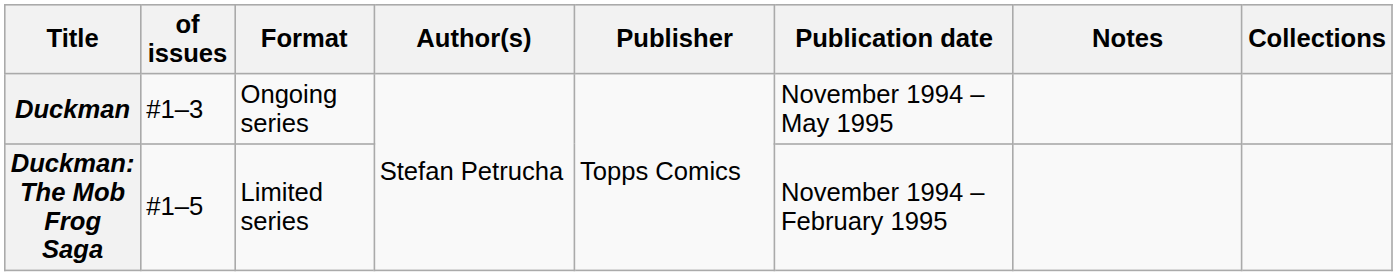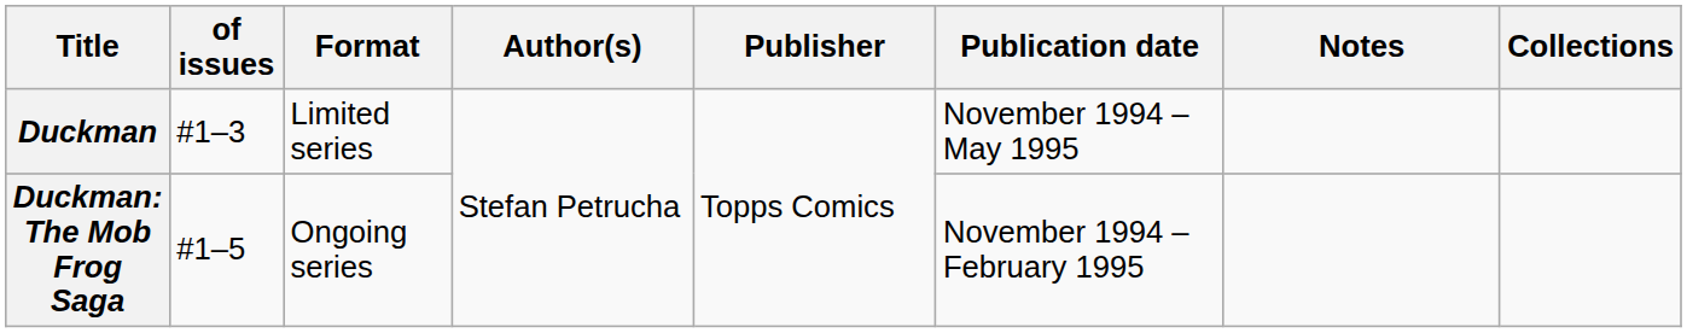Duckman | Format: Ongoing series -> Limited series
Duckman: The Mob Frog Saga | Format: Limited series -> Ongoing series
